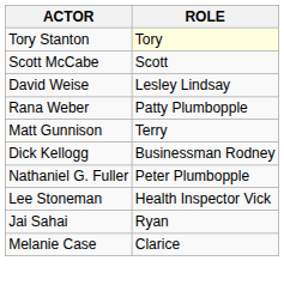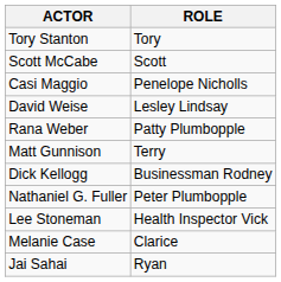Tory Stanton | ROLE: lightyellow background -> no background
+ row: Casi Maggio | Penelope Nicholls
rows swapped: Melanie Case <-> Jai Sahai
